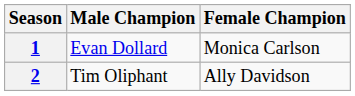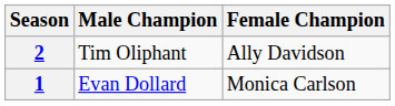rows swapped: 1 <-> 2
